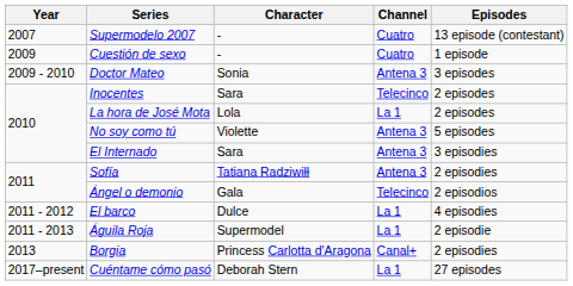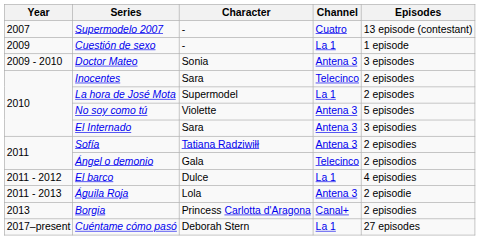Cuestión de sexo | Channel: Cuatro -> La 1
La hora de José Mota | Character: Lola -> Supermodel
Águila Roja | Character: Supermodel -> Lola
Águila Roja | Channel: La 1 -> Antena 3
